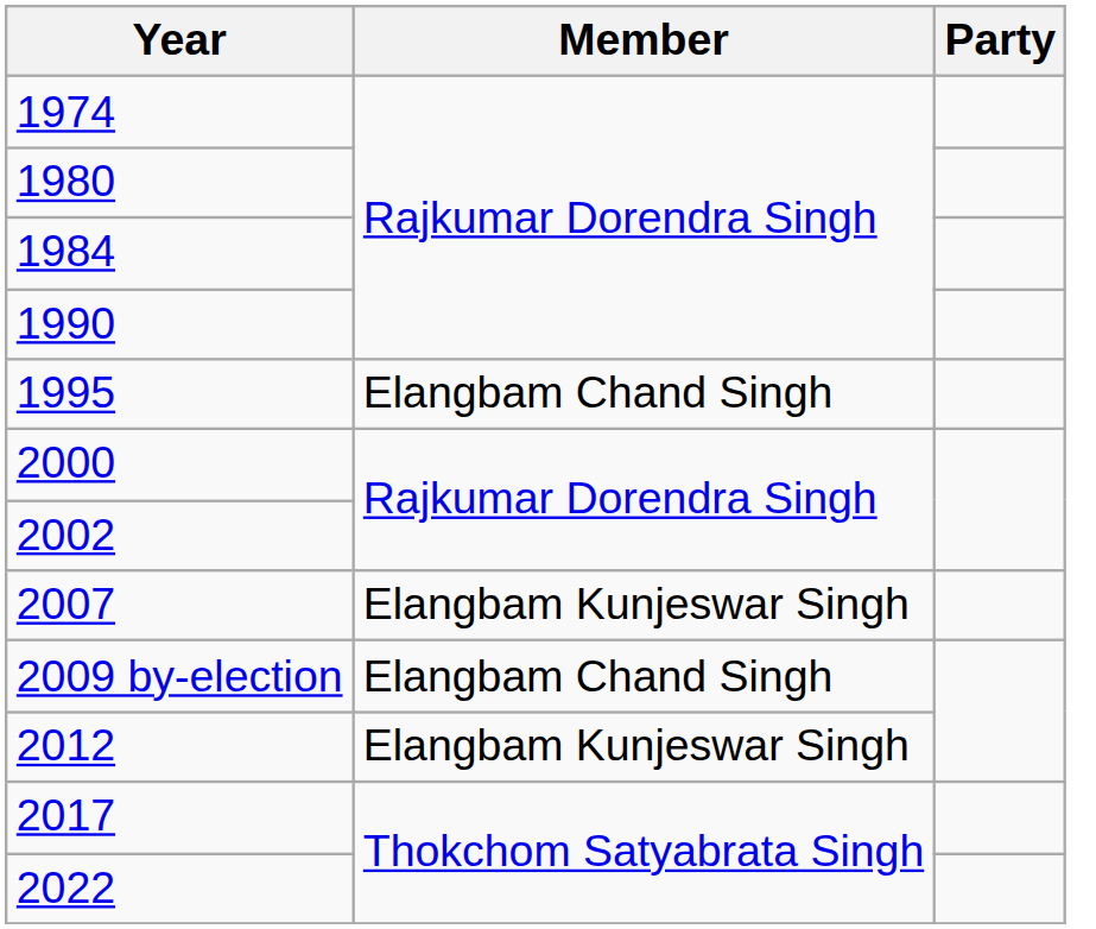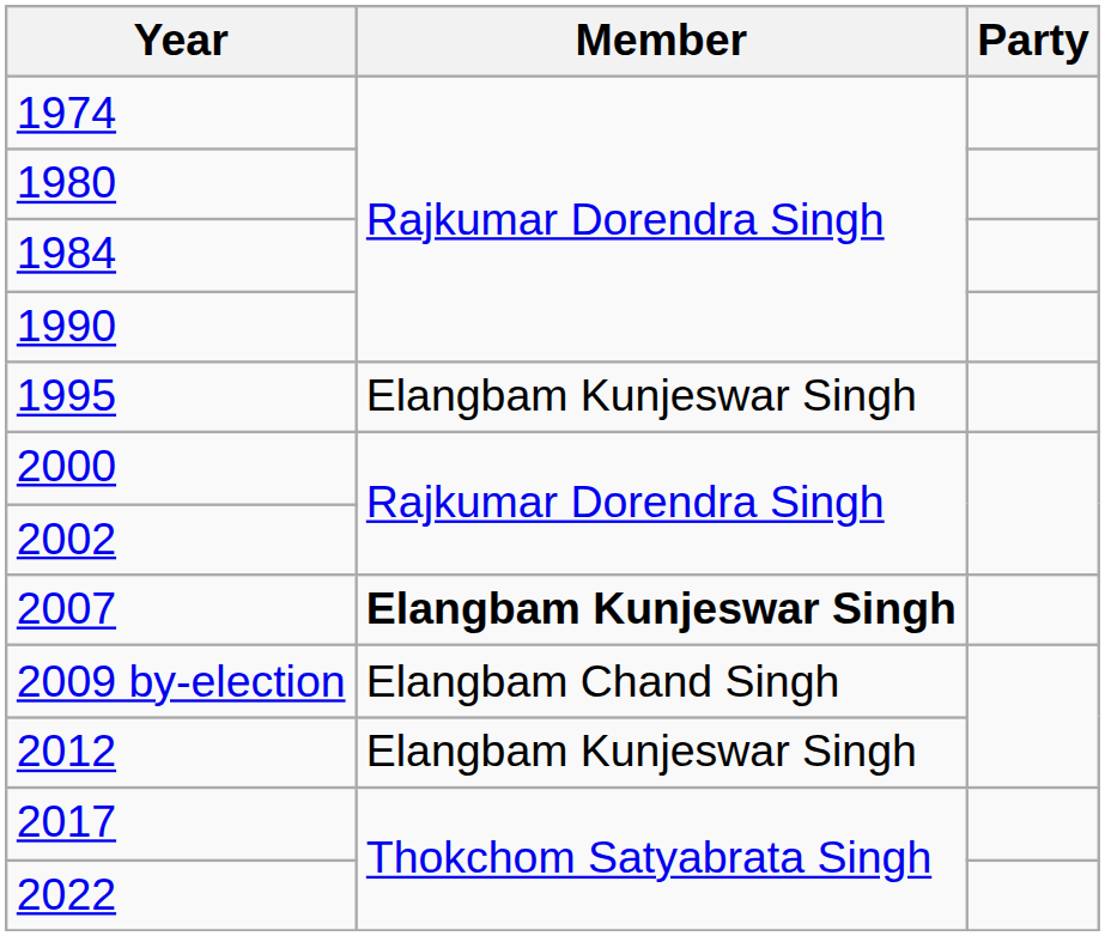1995 | Member: Elangbam Chand Singh -> Elangbam Kunjeswar Singh
2007 | Member: normal -> bold
